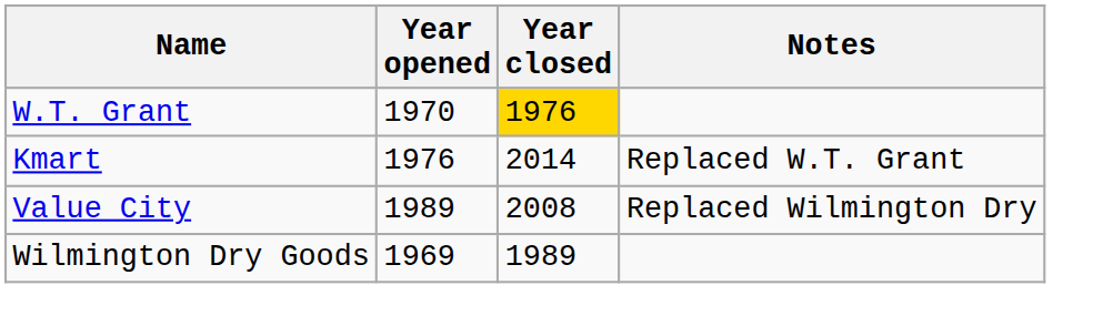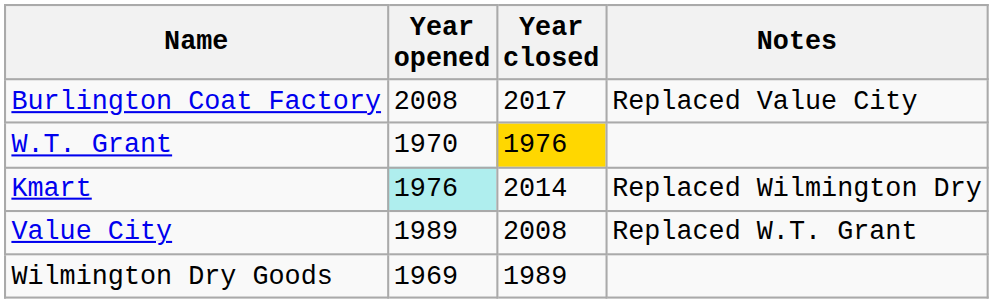+ row: Burlington Coat Factory | 2008 | 2017 | Replaced Value City
Kmart | Year opened: no background -> paleturquoise background
Kmart | Notes: Replaced W.T. Grant -> Replaced Wilmington Dry
Value City | Notes: Replaced Wilmington Dry -> Replaced W.T. Grant
